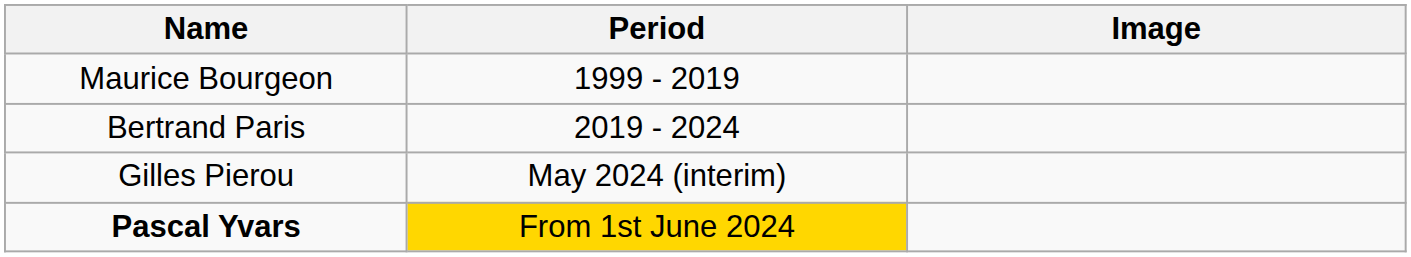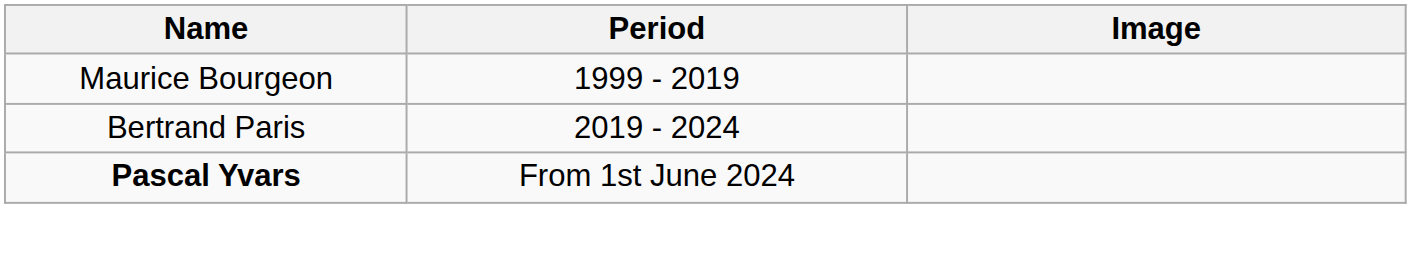- row: Gilles Pierou | May 2024 (interim)
Pascal Yvars | Period: gold background -> no background
